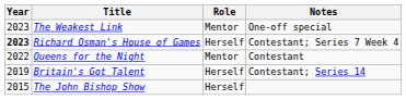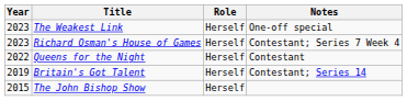The Weakest Link | Role: Mentor -> Herself
Richard Osman's House of Games | Year: bold -> normal
Queens for the Night | Role: Mentor -> Herself
